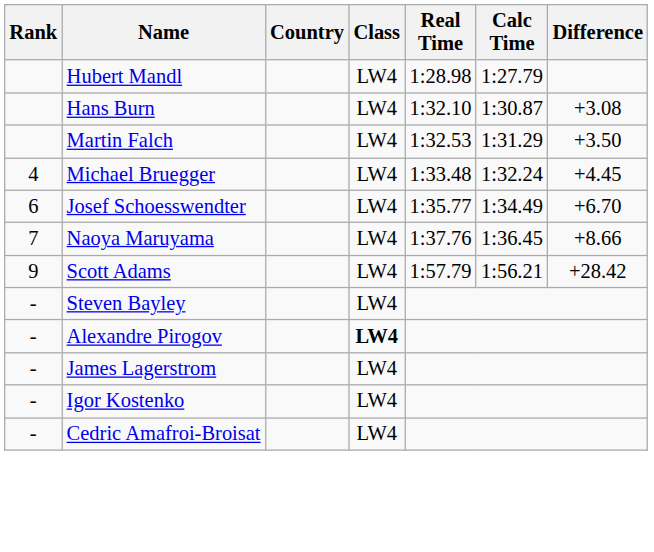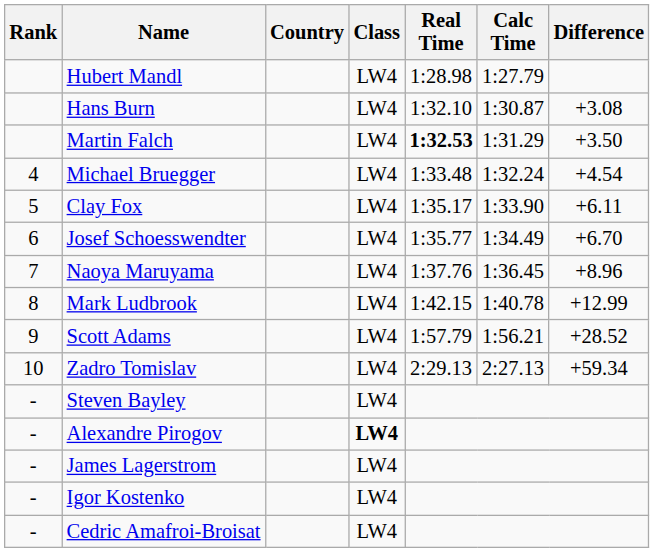Martin Falch | Real Time: normal -> bold
Michael Bruegger | Difference: +4.45 -> +4.54
+ row: 5 | Clay Fox | LW4 | 1:35.17 | 1:33.90 | +6.11
Naoya Maruyama | Difference: +8.66 -> +8.96
+ row: 8 | Mark Ludbrook | LW4 | 1:42.15 | 1:40.78 | +12.99
Scott Adams | Difference: +28.42 -> +28.52
+ row: 10 | Zadro Tomislav | LW4 | 2:29.13 | 2:27.13 | +59.34
